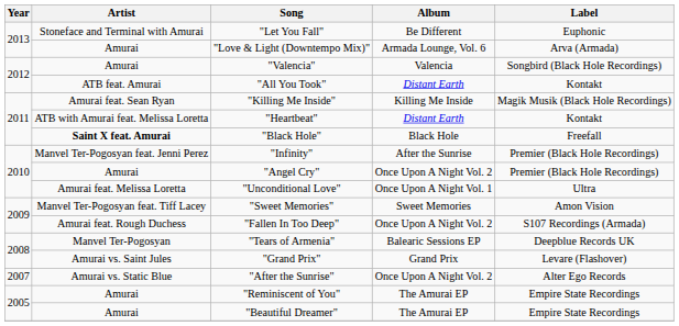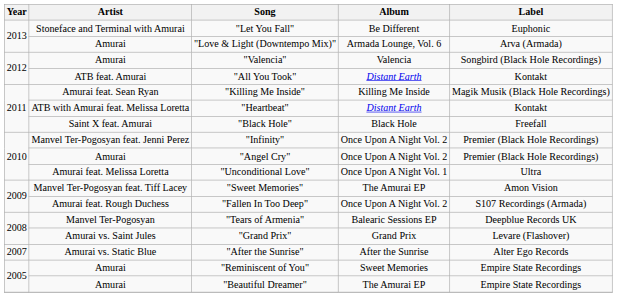"Black Hole" | Artist: bold -> normal
"Infinity" | Album: After the Sunrise -> Once Upon A Night Vol. 2
"Sweet Memories" | Album: Sweet Memories -> The Amurai EP
"After the Sunrise" | Album: Once Upon A Night Vol. 2 -> After the Sunrise
"Reminiscent of You" | Album: The Amurai EP -> Sweet Memories
